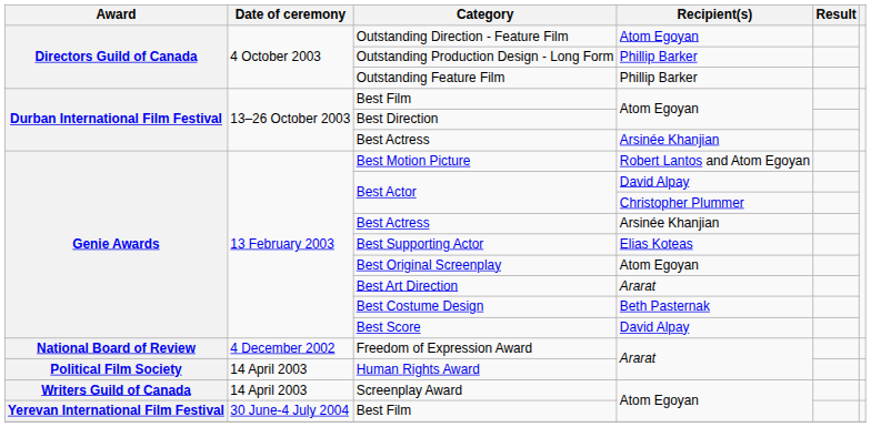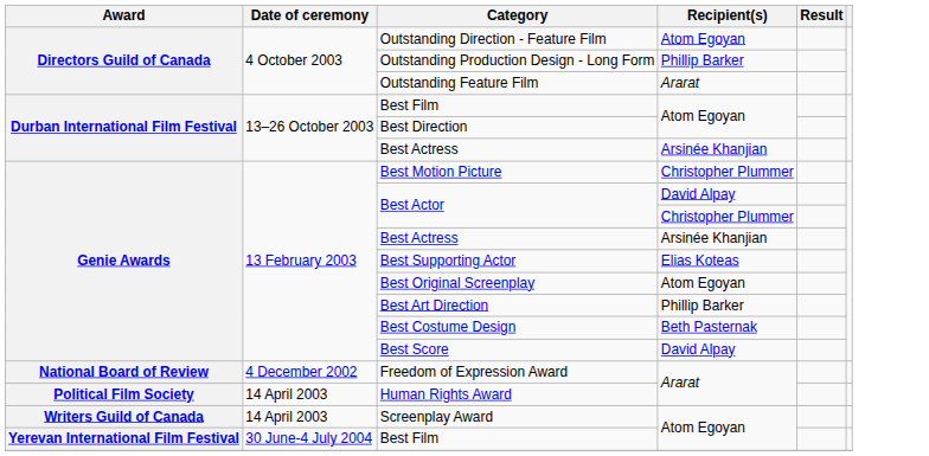Outstanding Feature Film | Recipient(s): Phillip Barker -> Ararat
Best Motion Picture | Recipient(s): Robert Lantos and Atom Egoyan -> Christopher Plummer
Best Art Direction | Recipient(s): Ararat -> Phillip Barker
